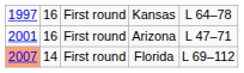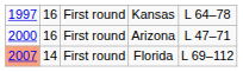Arizona | column 1: 2001 -> 2000
